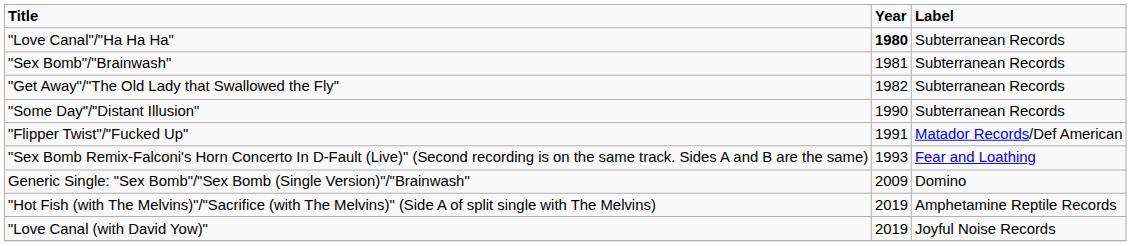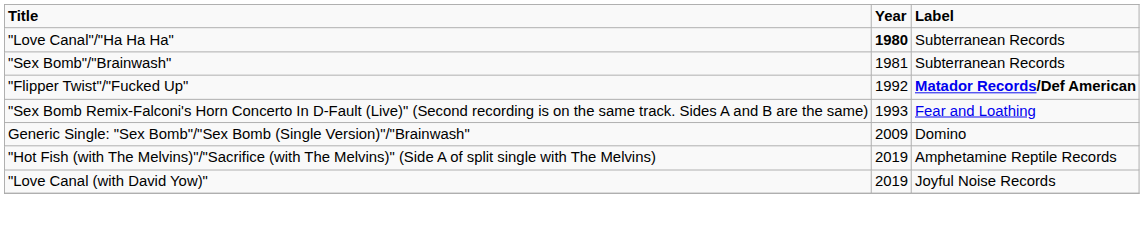- row: "Get Away"/"The Old Lady that Swallowed the Fly" | 1982 | Subterranean Records
- row: "Some Day"/"Distant Illusion" | 1990 | Subterranean Records
"Flipper Twist"/"Fucked Up" | Year: 1991 -> 1992
"Flipper Twist"/"Fucked Up" | Label: normal -> bold
